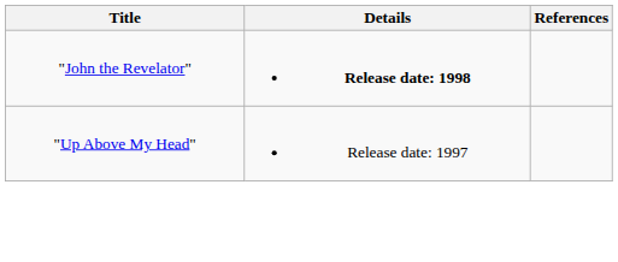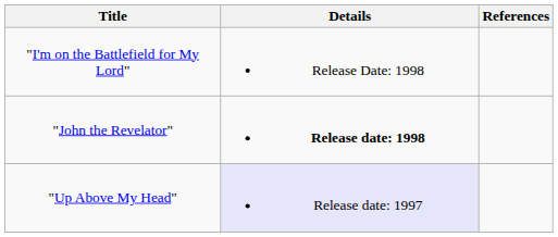+ row: "I'm on the Battlefield for My Lord" | Release Date: 1998
"Up Above My Head" | Details: no background -> lavender background
